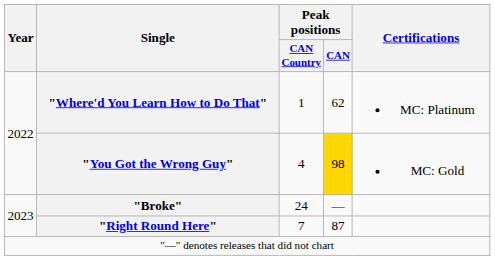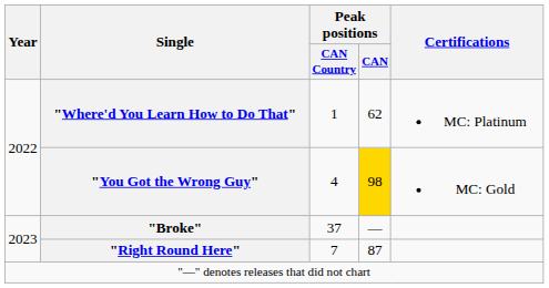"Broke" | Peak positions / CAN Country: 24 -> 37
